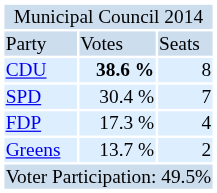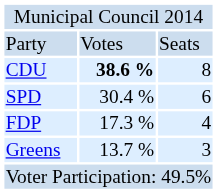SPD | column 3: 7 -> 6
Greens | column 3: 2 -> 3
